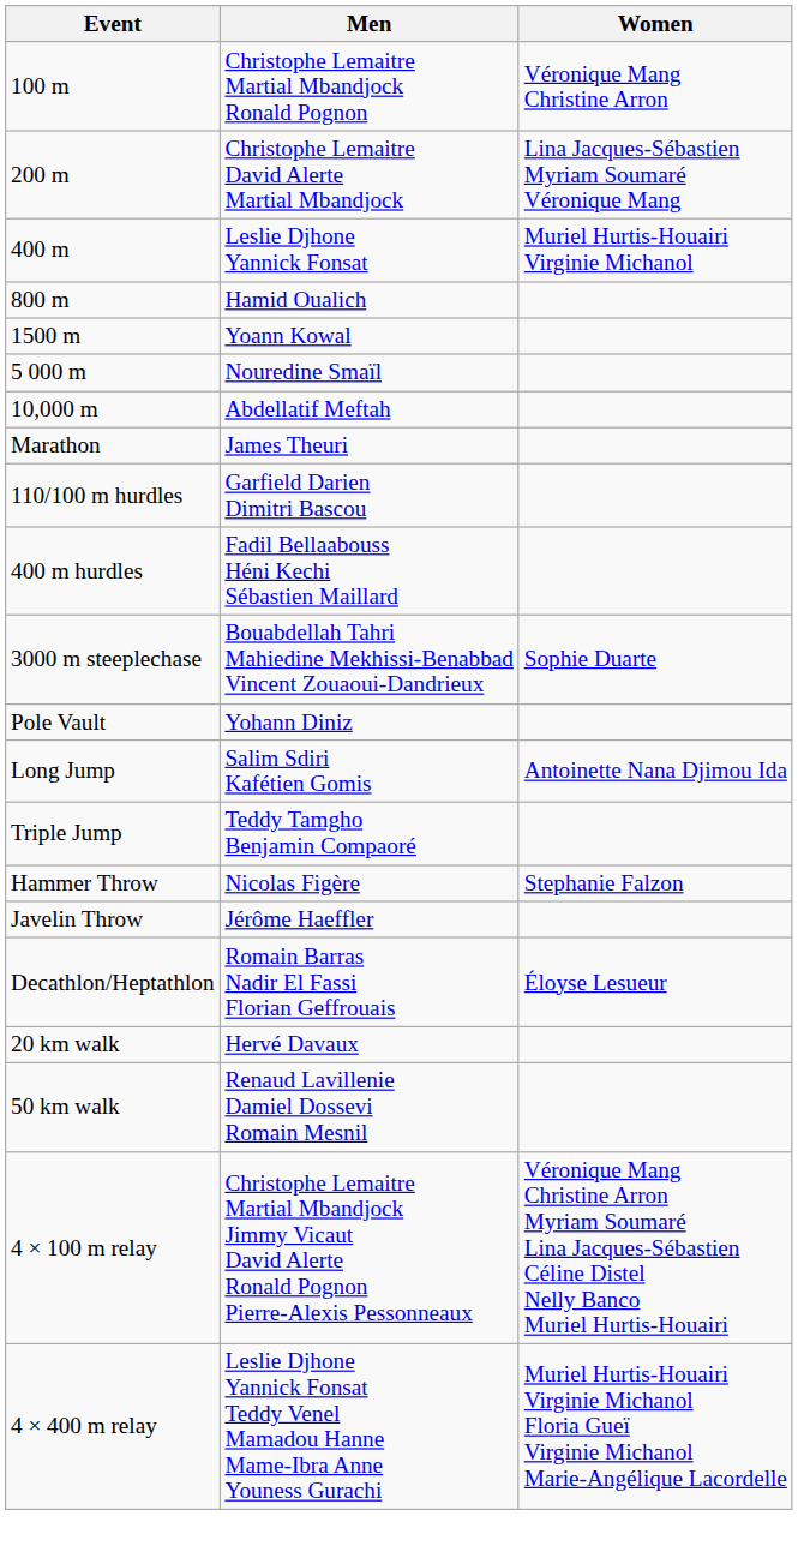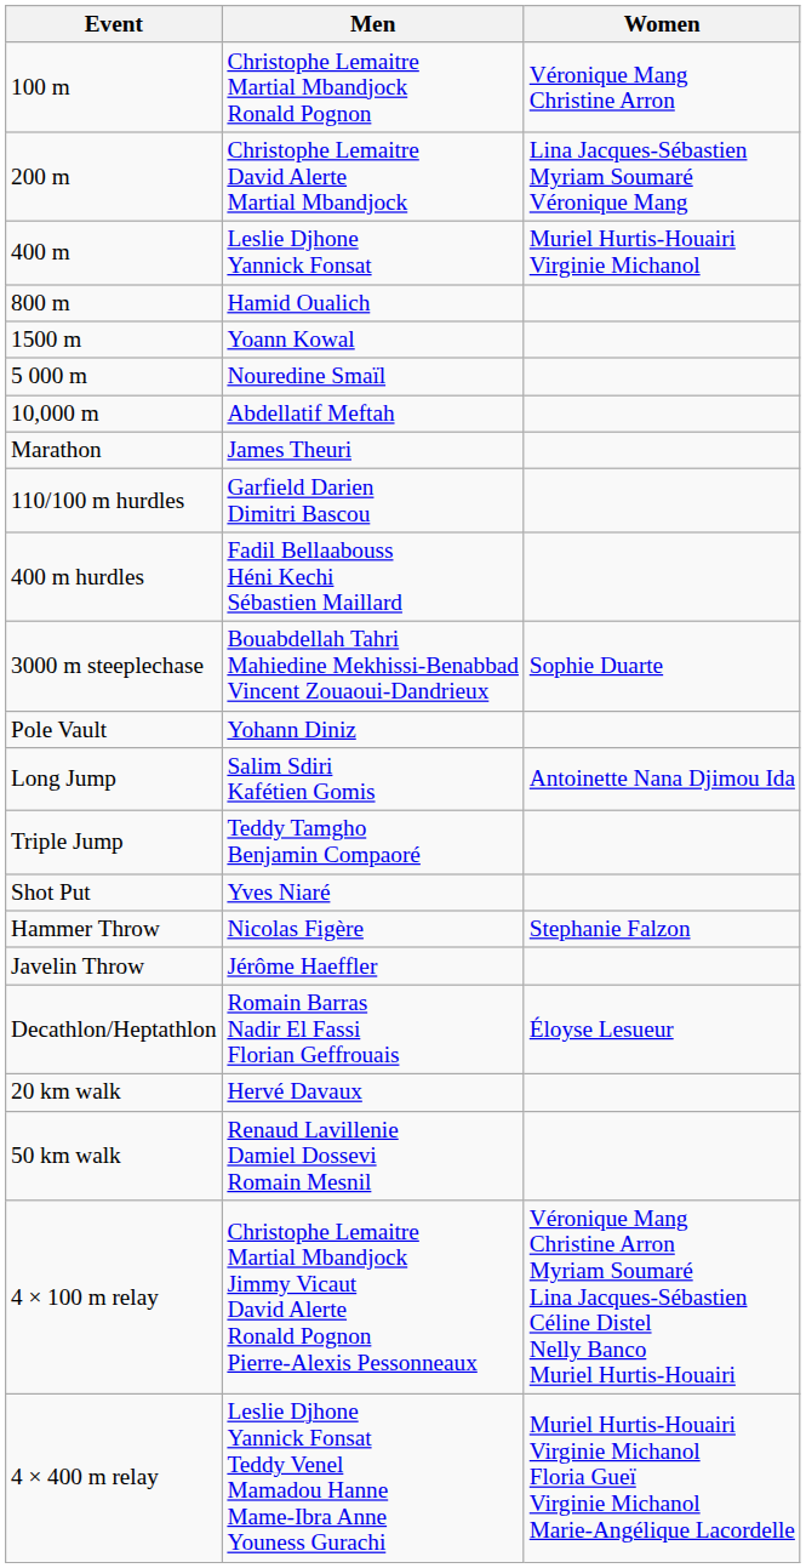+ row: Shot Put | Yves Niaré
